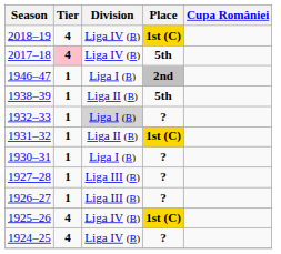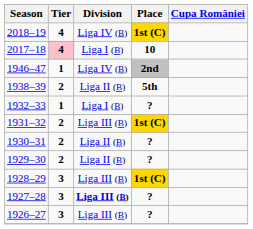2017–18 | Division: Liga IV (B) -> Liga I (B)
2017–18 | Place: 5th -> 10
1946–47 | Division: Liga I (B) -> Liga IV (B)
1938–39 | Tier: 1 -> 2
1932–33 | Division: lightgrey background -> no background
1931–32 | Tier: 1 -> 2
1931–32 | Division: Liga II (B) -> Liga III (B)
1930–31 | Tier: 1 -> 2
1930–31 | Division: Liga I (B) -> Liga II (B)
+ row: 1929–30 | 2 | Liga II (B) | ?
+ row: 1928–29 | 3 | Liga III (B) | 1st (C)
1927–28 | Tier: 1 -> 3
1927–28 | Division: normal -> bold
1926–27 | Tier: 1 -> 3
- row: 1925–26 | 4 | Liga IV (B) | 1st (C)
- row: 1924–25 | 4 | Liga IV (B) | ?
